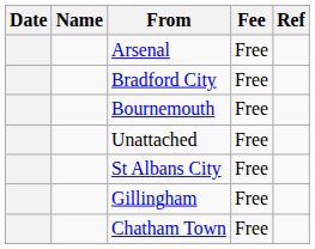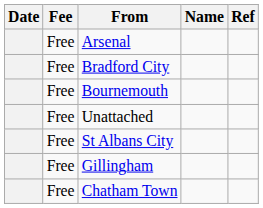columns swapped: Name <-> Fee
